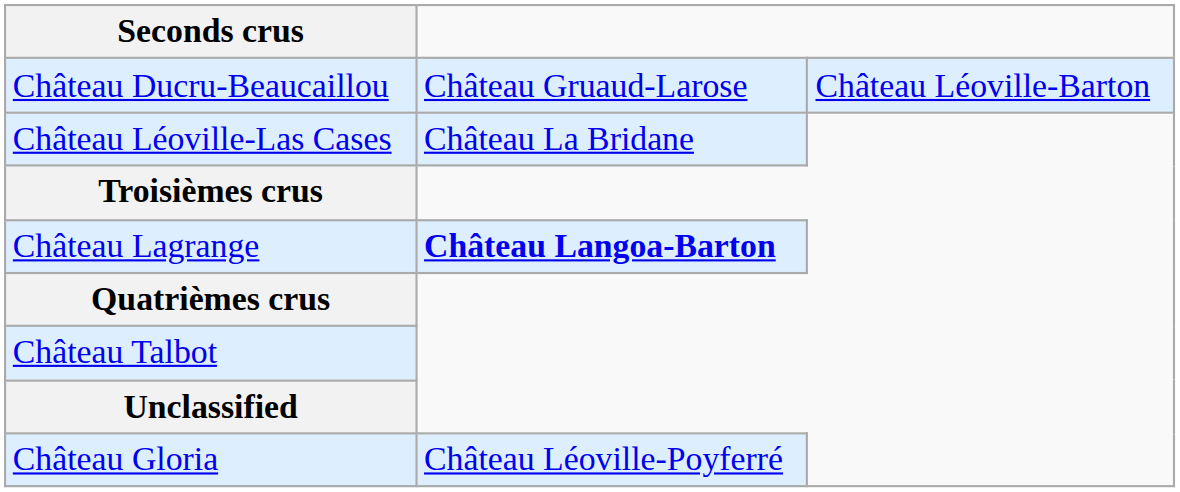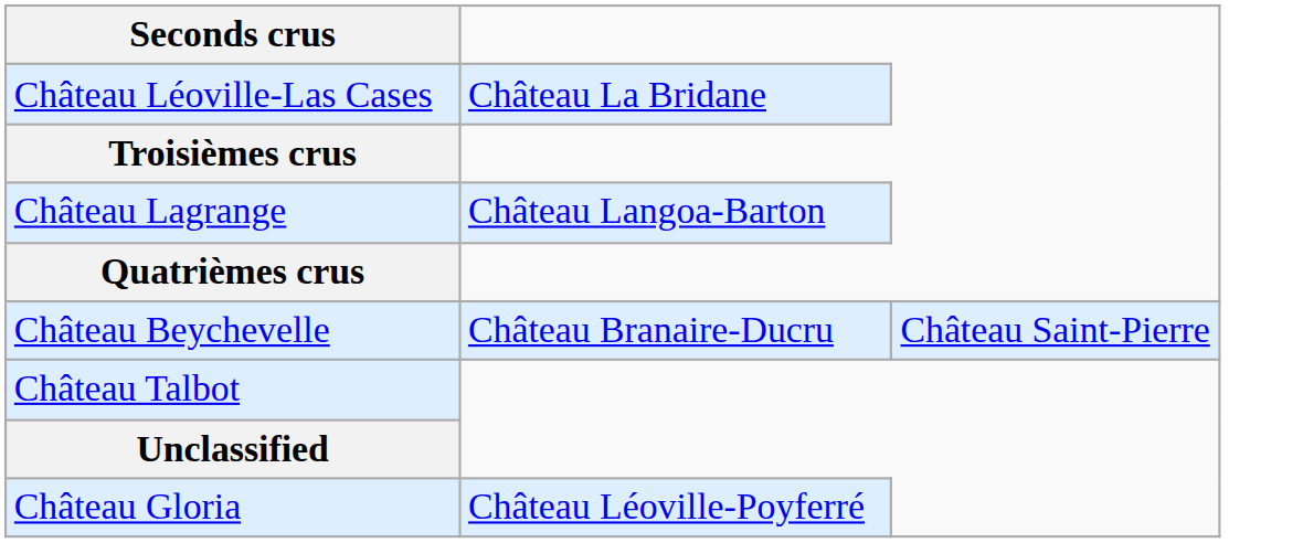- row: Château Ducru-Beaucaillou | Château Gruaud-Larose | Château Léoville-Barton
Château Lagrange | column 2: bold -> normal
+ row: Château Beychevelle | Château Branaire-Ducru | Château Saint-Pierre
